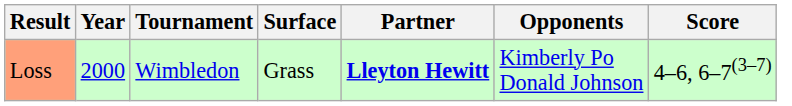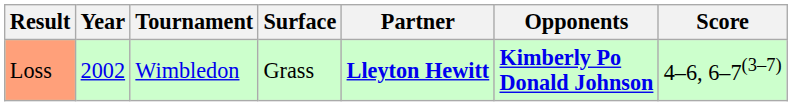Loss | Year: 2000 -> 2002
Loss | Opponents: normal -> bold
